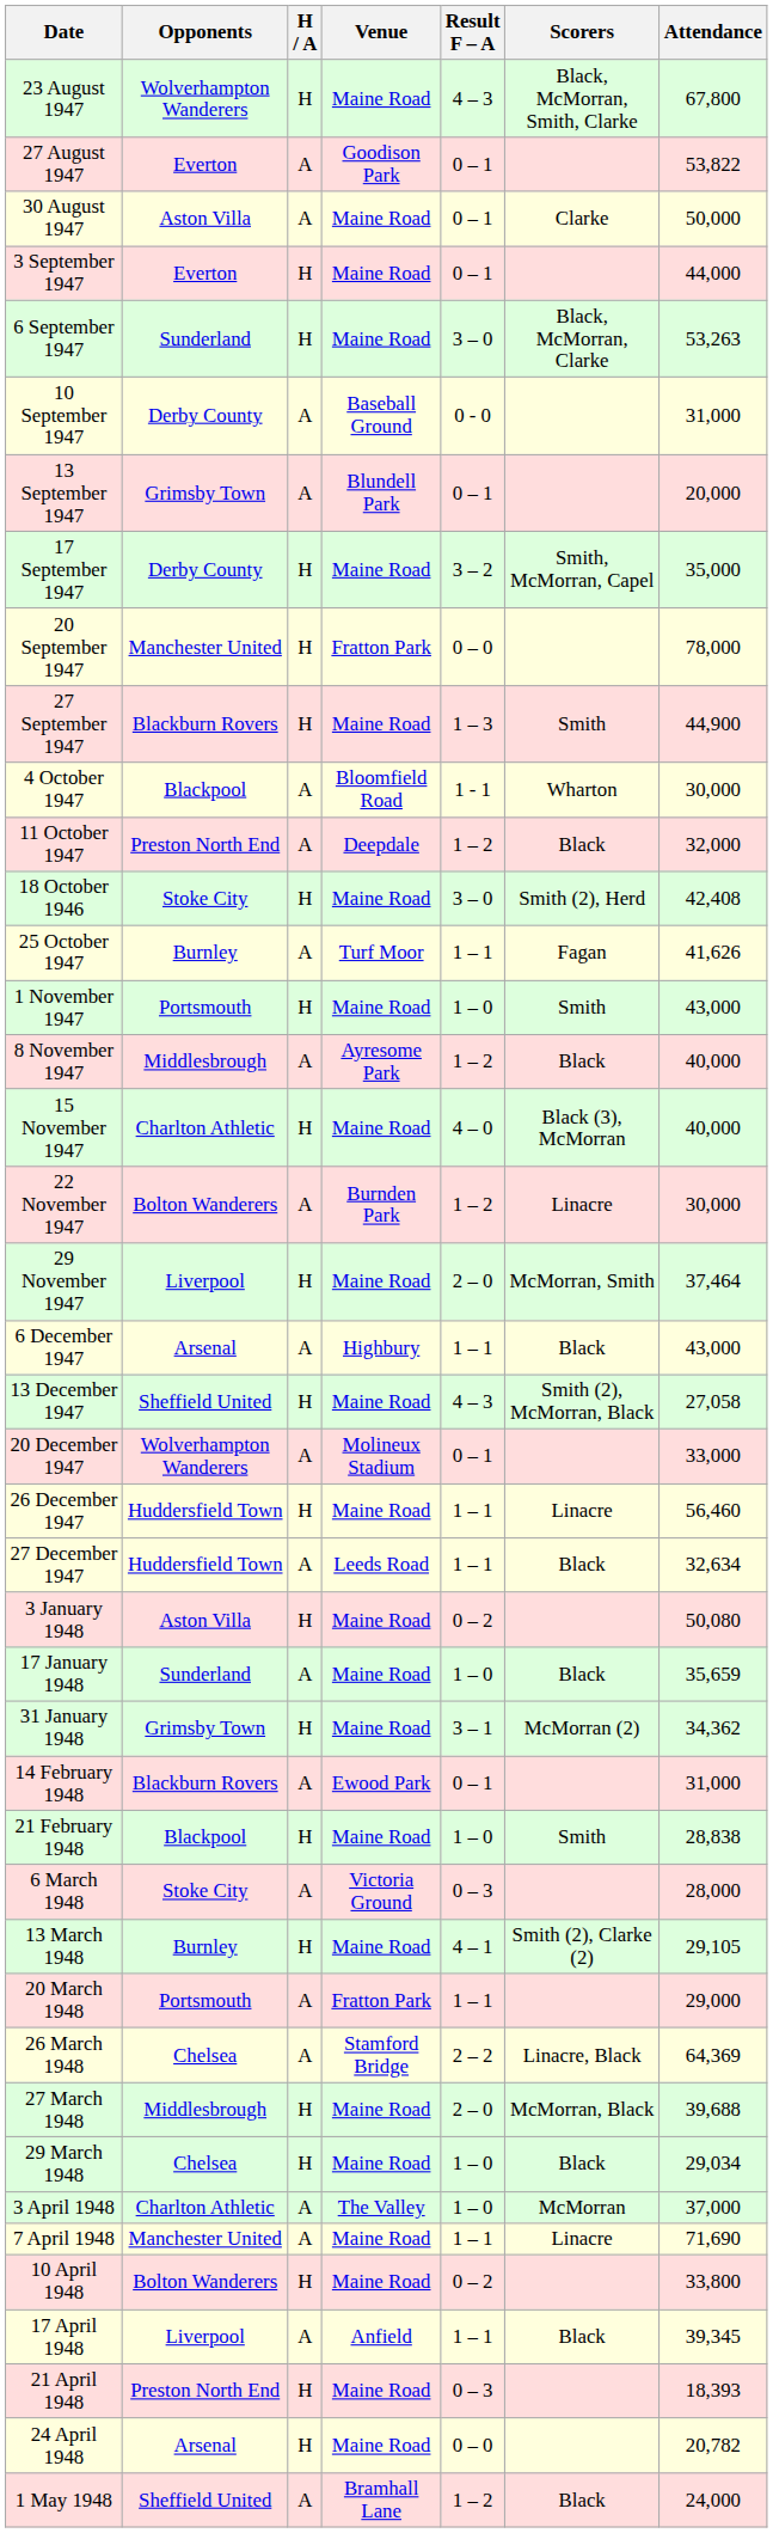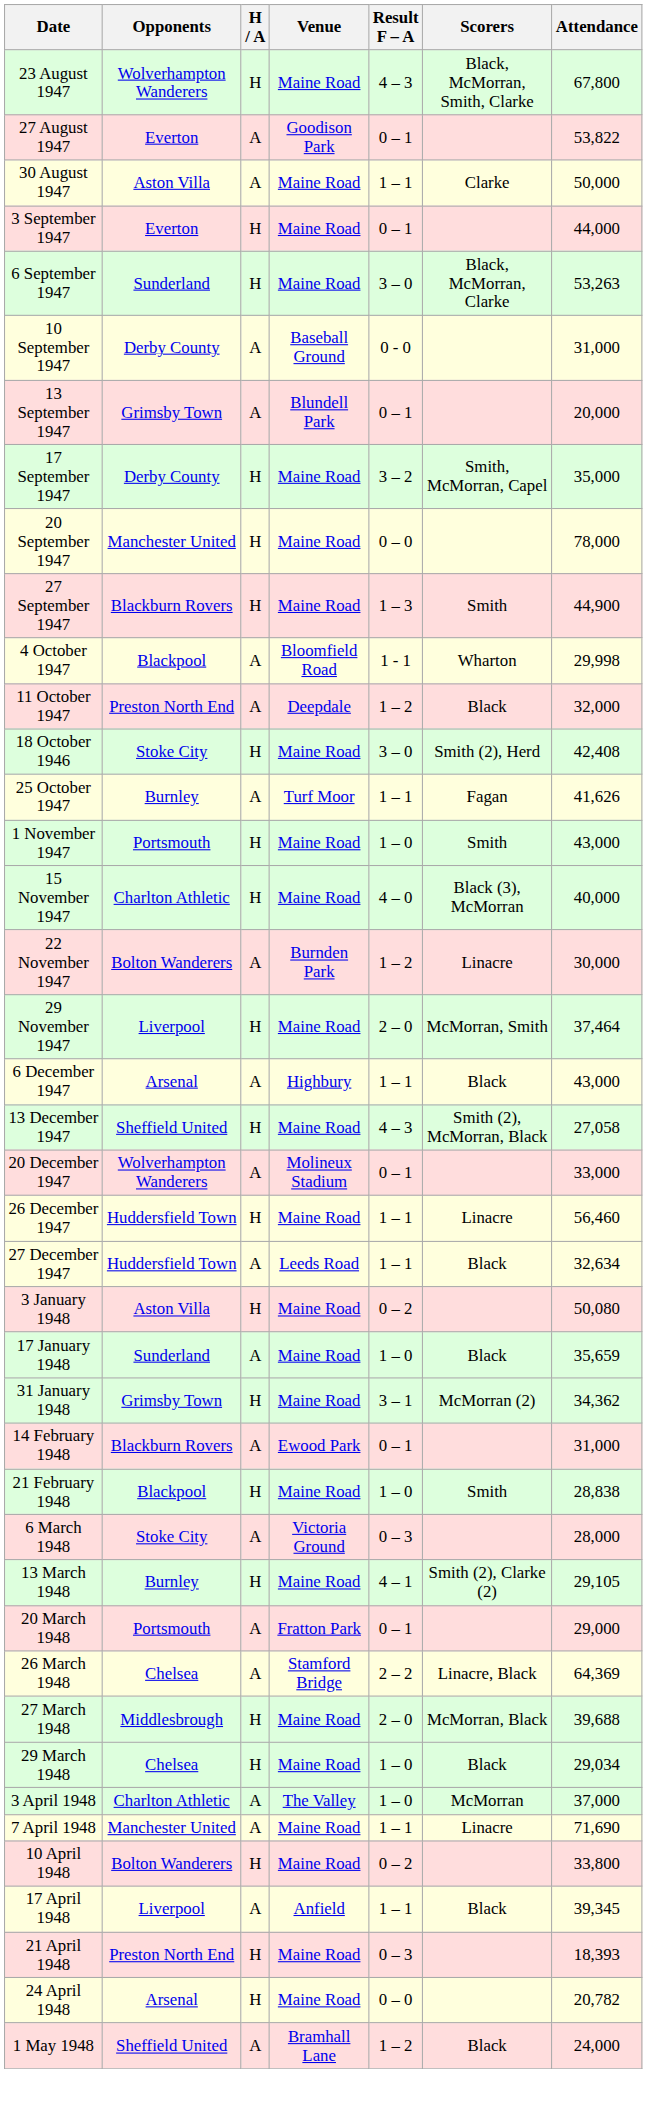30 August 1947 | Result F – A: 0 – 1 -> 1 – 1
20 September 1947 | Venue: Fratton Park -> Maine Road
4 October 1947 | Attendance: 30,000 -> 29,998
- row: 8 November 1947 | Middlesbrough | A | Ayresome Park | 1 – 2 | Black | 40,000
20 March 1948 | Result F – A: 1 – 1 -> 0 – 1
